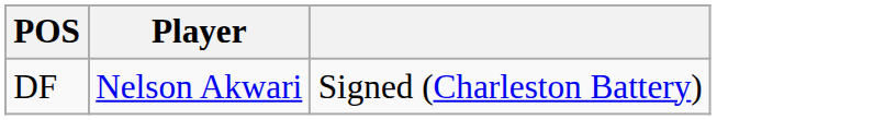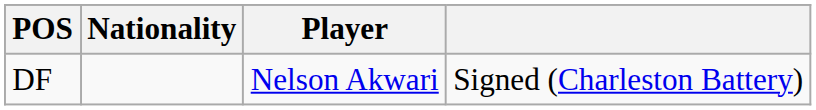+ column: Nationality
